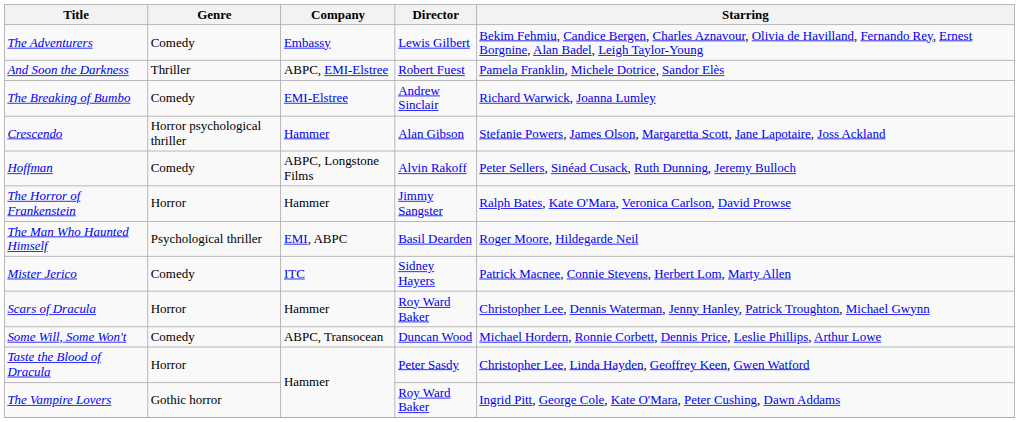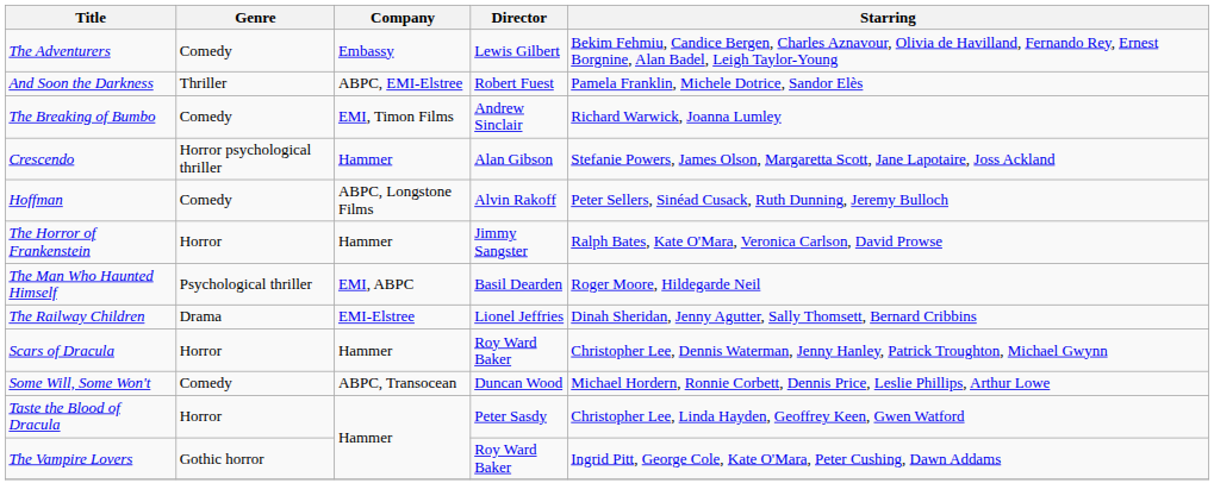The Breaking of Bumbo | Company: EMI-Elstree -> EMI, Timon Films
- row: Mister Jerico | Comedy | ITC | Sidney Hayers | Patrick Macnee, Connie Stevens, Herbert Lom, Marty Allen
+ row: The Railway Children | Drama | EMI-Elstree | Lionel Jeffries | Dinah Sheridan, Jenny Agutter, Sally Thomsett, Bernard Cribbins
